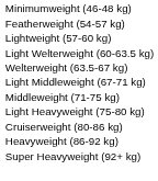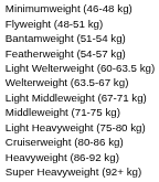+ row: Flyweight (48-51 kg)
+ row: Bantamweight (51-54 kg)
- row: Lightweight (57-60 kg)
